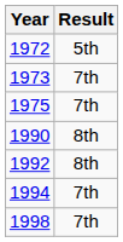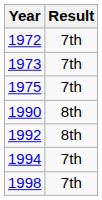1972 | Result: 5th -> 7th
